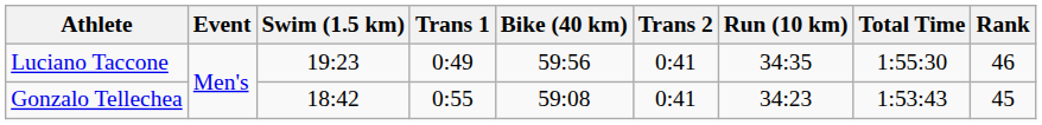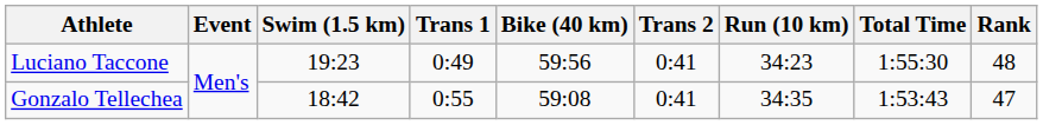Luciano Taccone | Run (10 km): 34:35 -> 34:23
Luciano Taccone | Rank: 46 -> 48
Gonzalo Tellechea | Run (10 km): 34:23 -> 34:35
Gonzalo Tellechea | Rank: 45 -> 47
